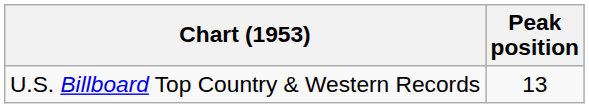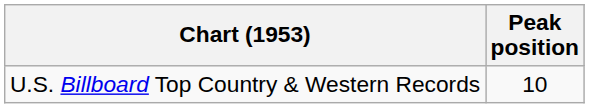U.S. Billboard Top Country & Western Records | Peak position: 13 -> 10
